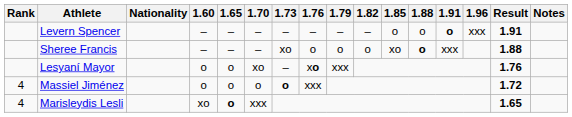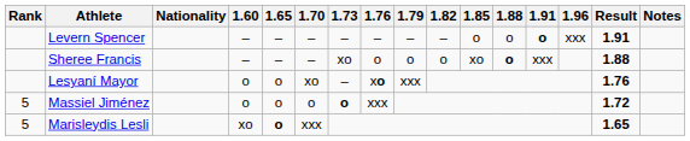Massiel Jiménez | Rank: 4 -> 5
Marisleydis Lesli | Rank: 4 -> 5
